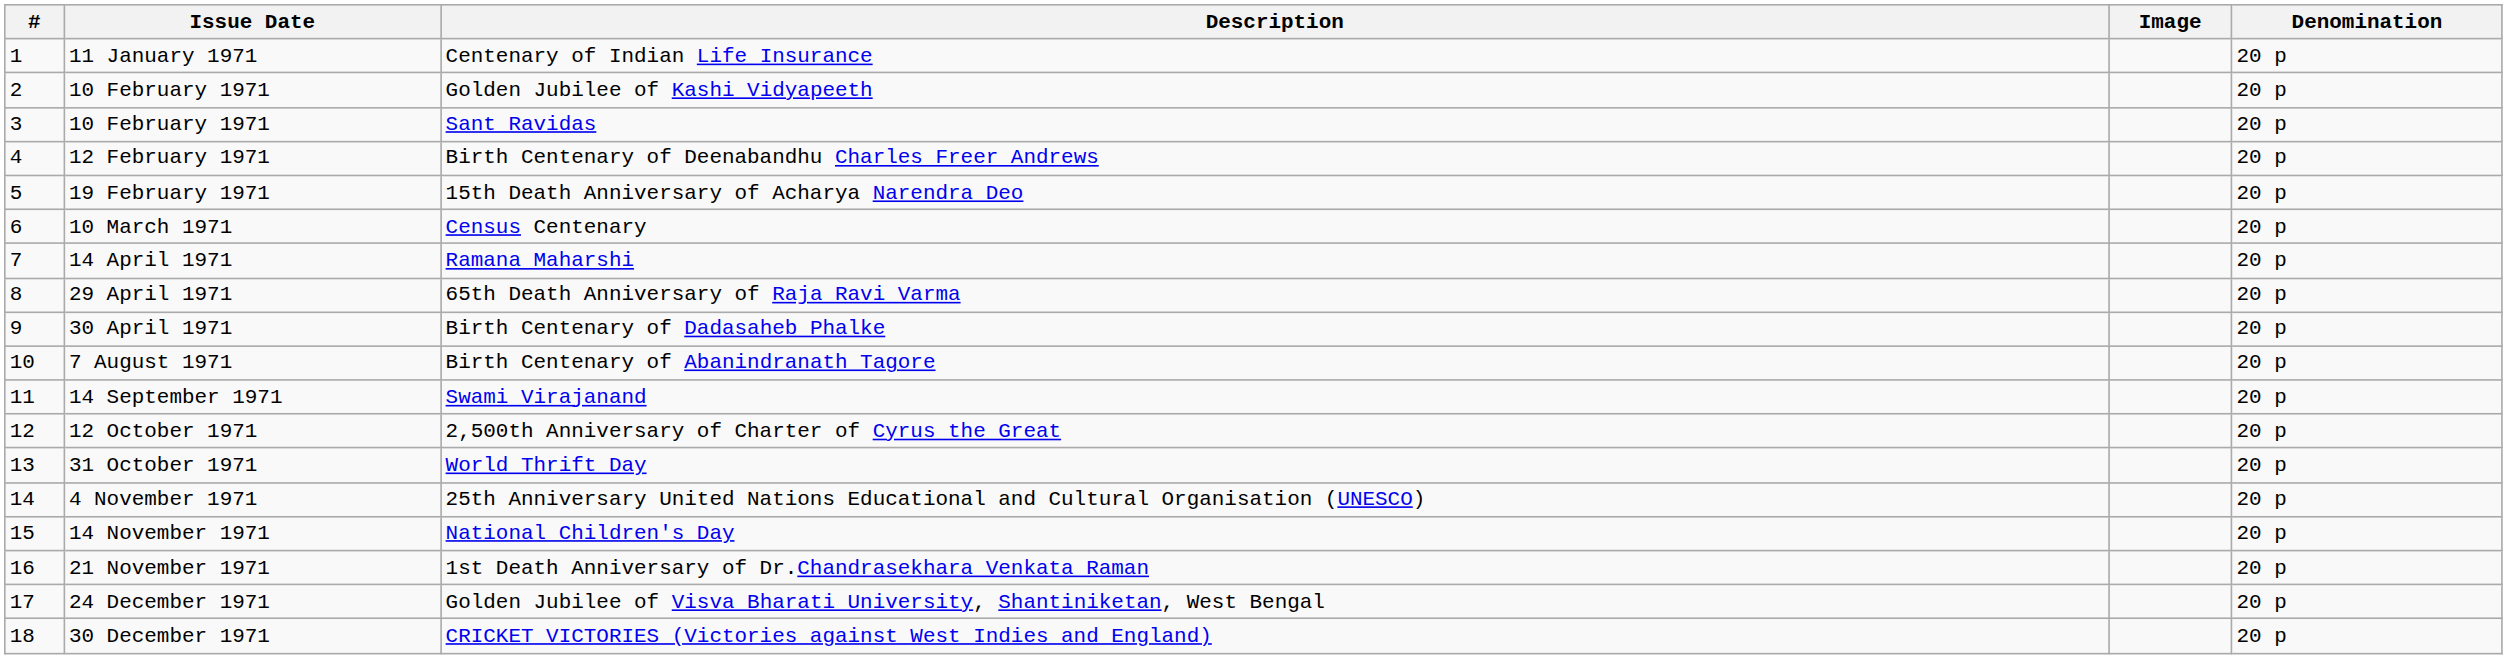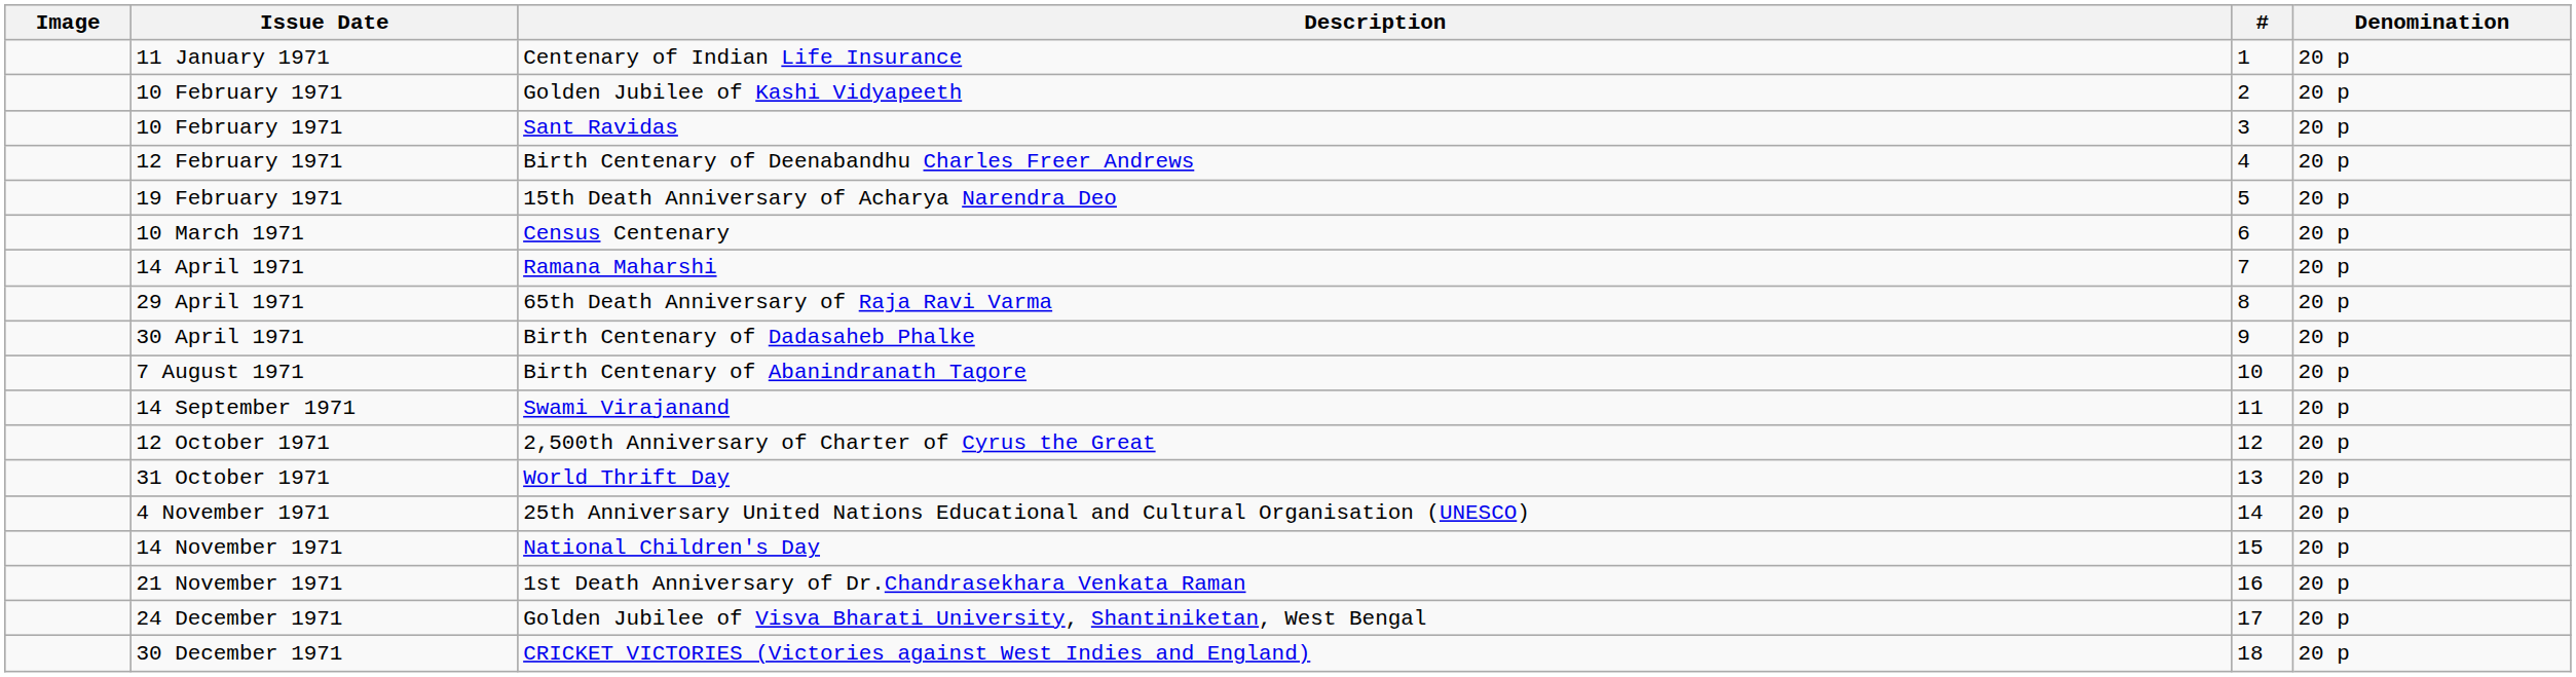columns swapped: # <-> Image
